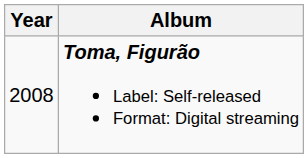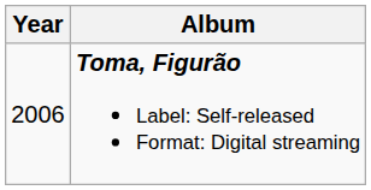Toma, Figurão Label: Self-released Format: Digital streaming | Year: 2008 -> 2006
